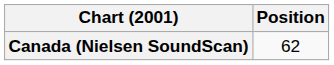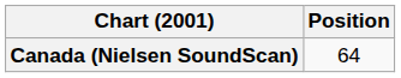Canada (Nielsen SoundScan) | Position: 62 -> 64
